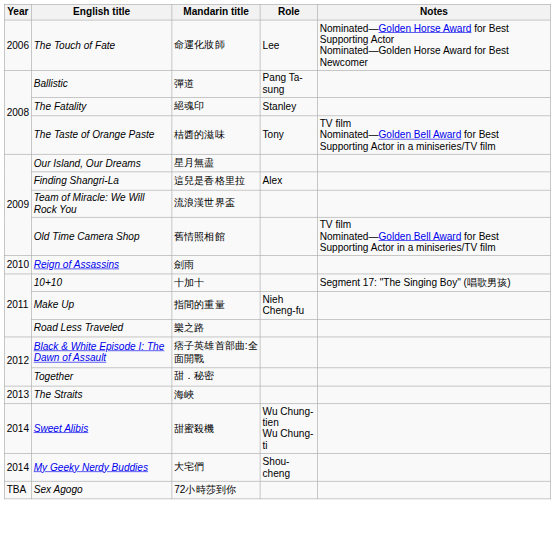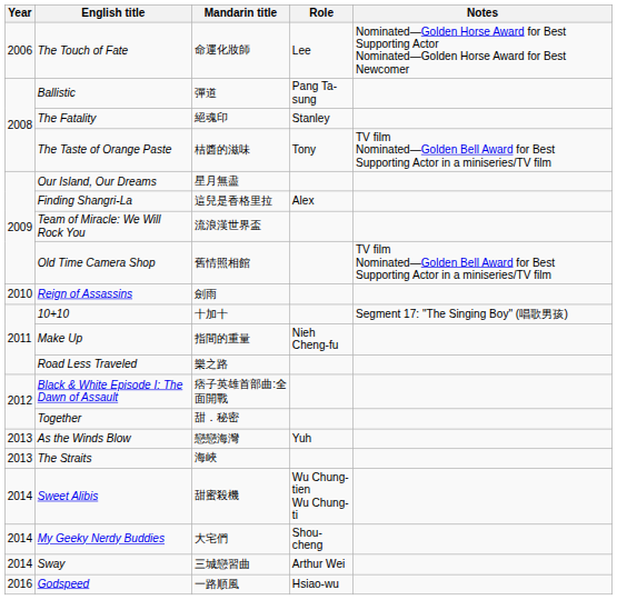+ row: 2013 | As the Winds Blow | 戀戀海灣 | Yuh
+ row: 2014 | Sway | 三城戀習曲 | Arthur Wei
+ row: 2016 | Godspeed | 一路順風 | Hsiao-wu
- row: TBA | Sex Agogo | 72小時莎到你
